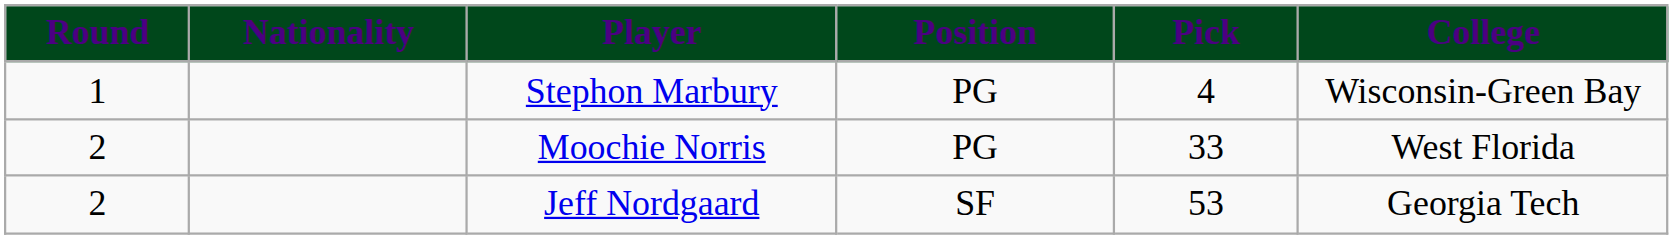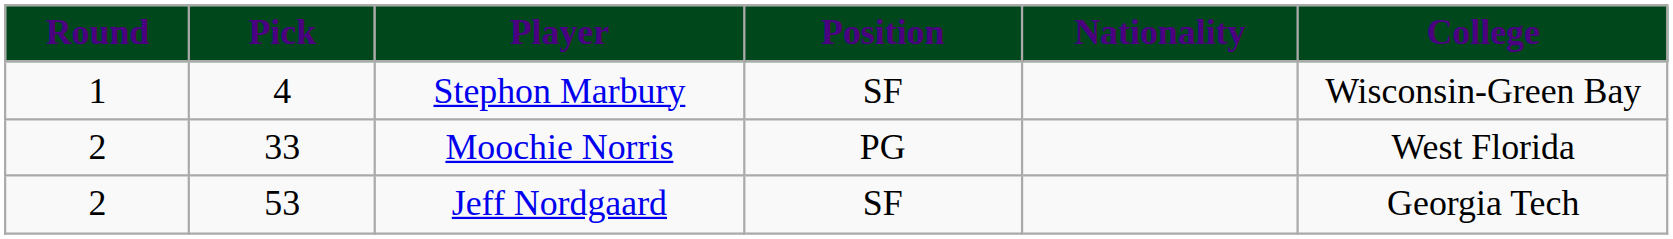columns swapped: Pick <-> Nationality
Stephon Marbury | Position: PG -> SF
